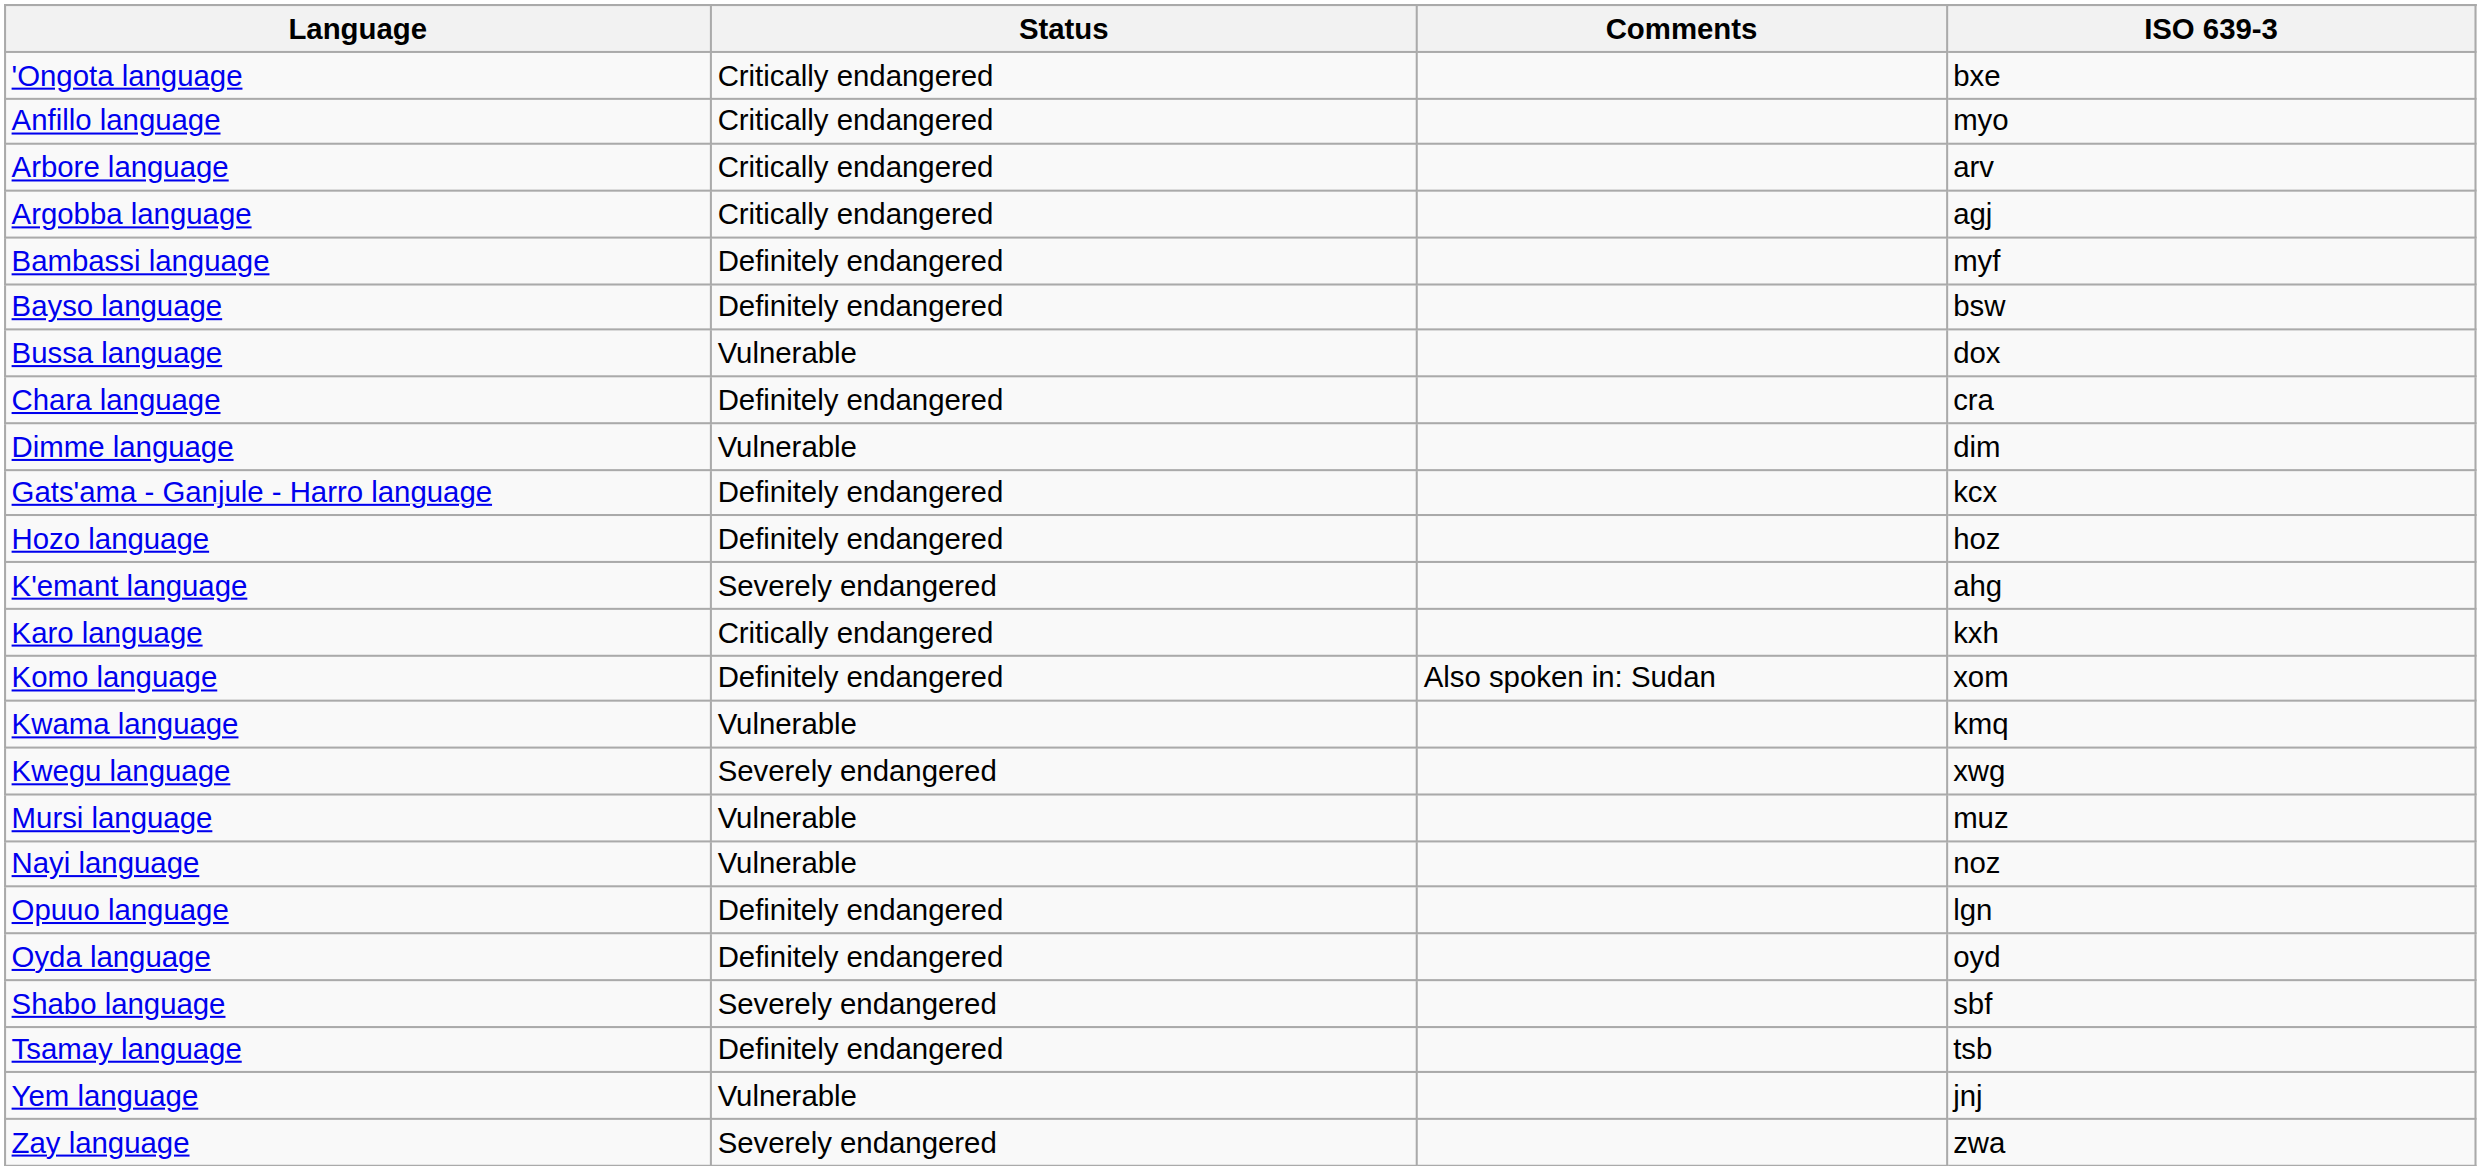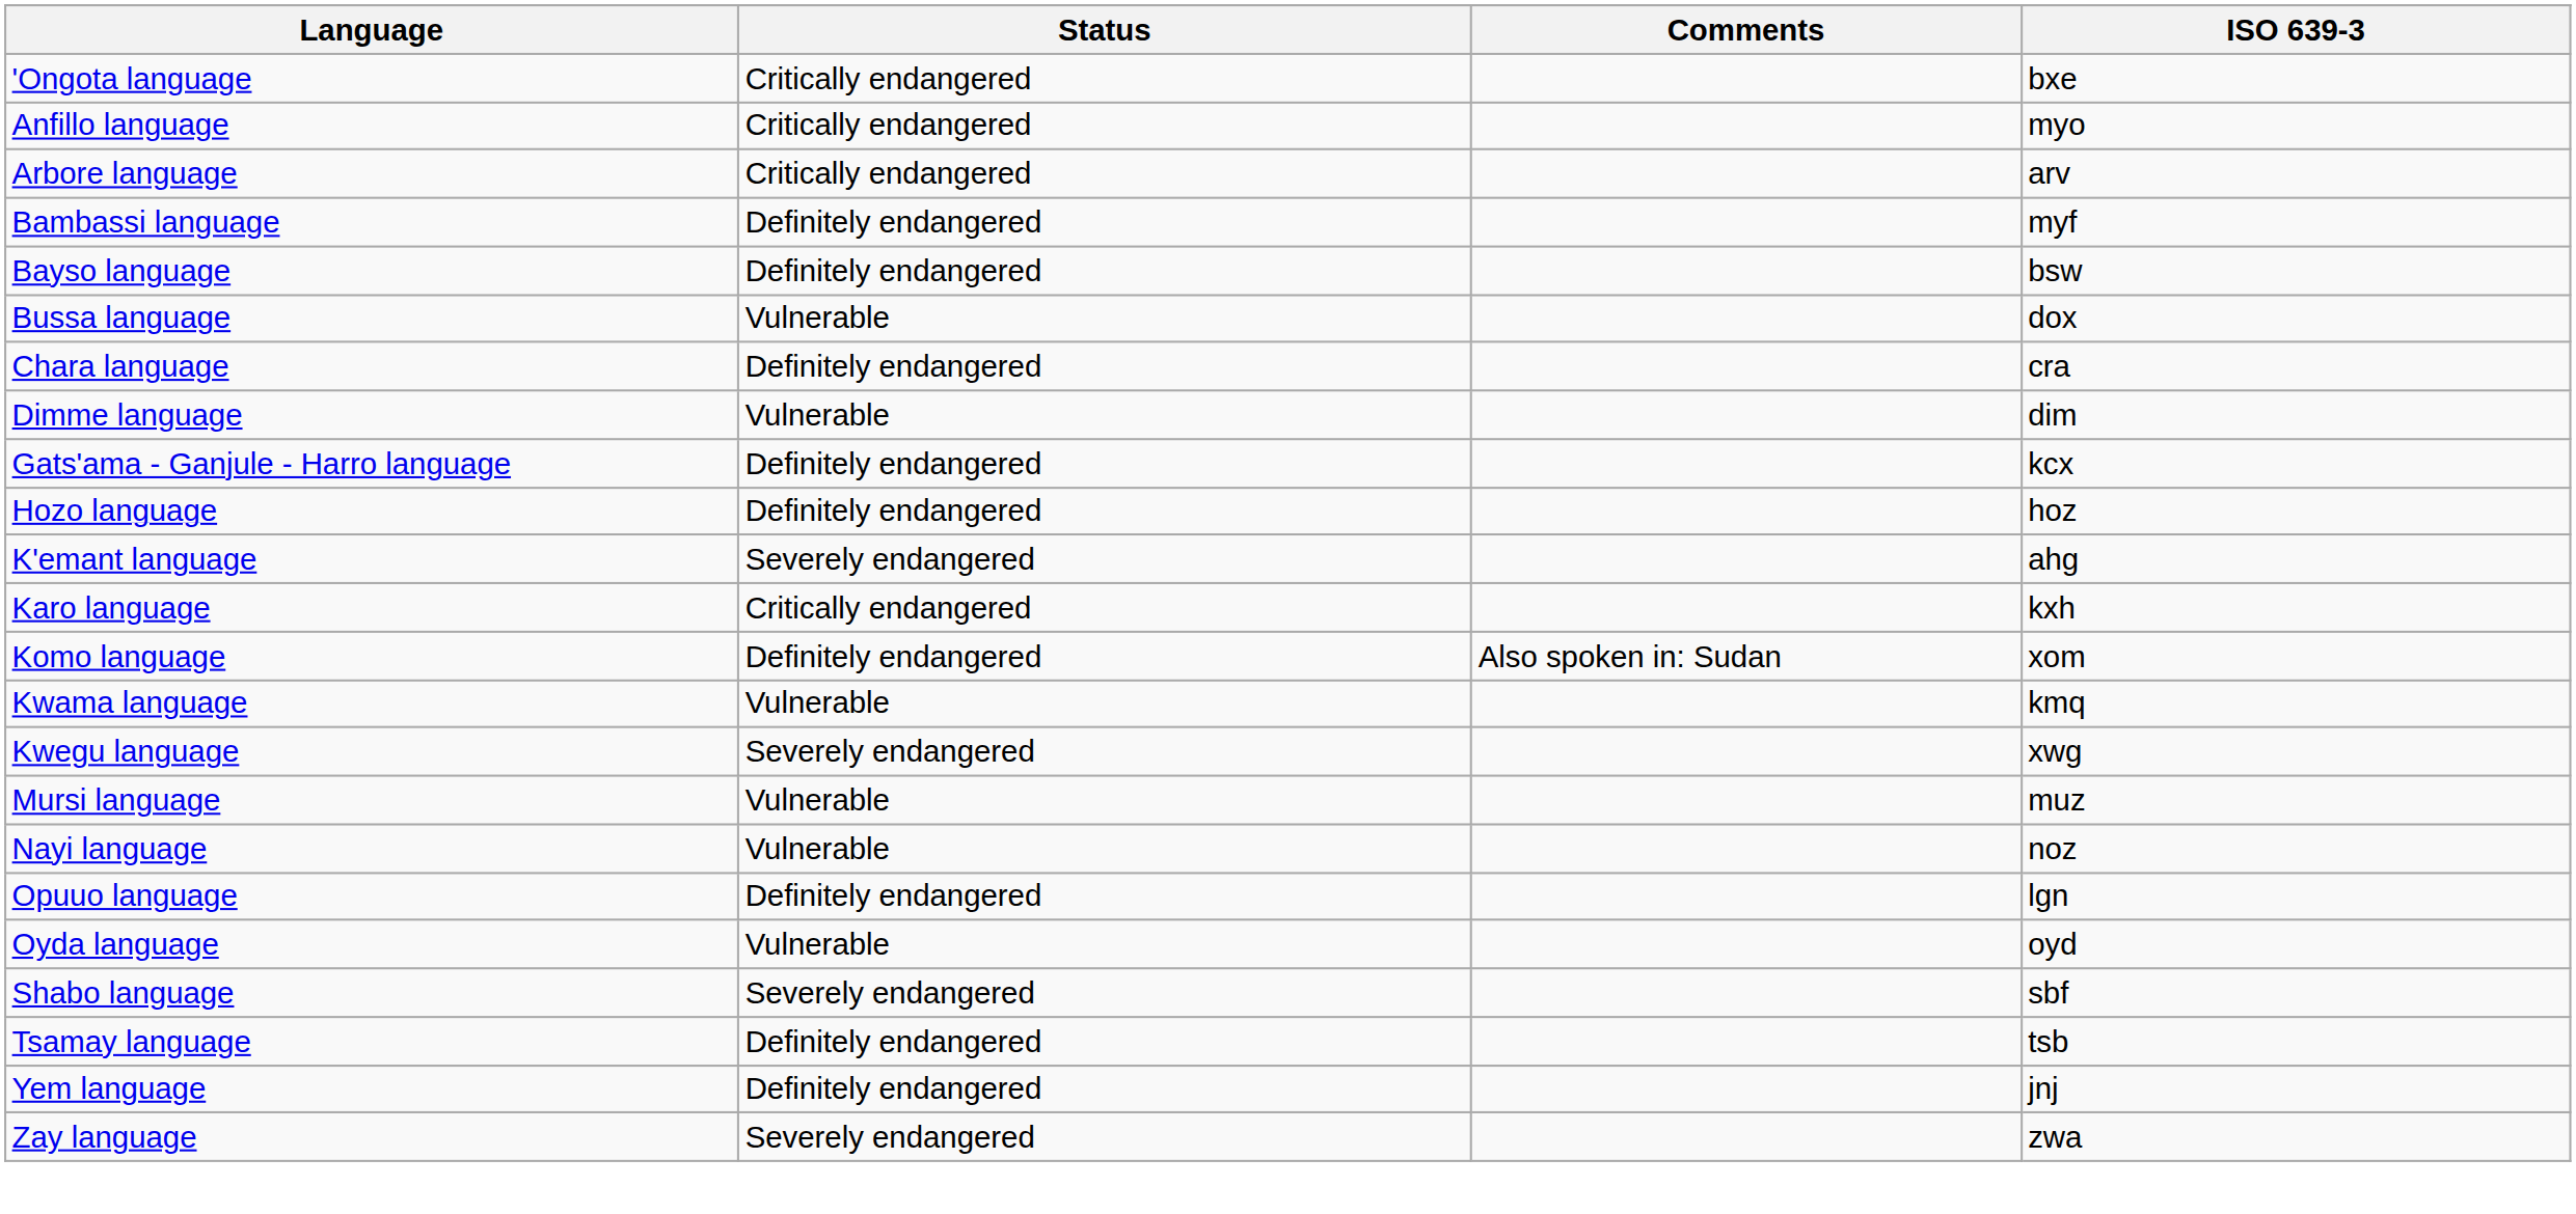- row: Argobba language | Critically endangered | agj
Oyda language | Status: Definitely endangered -> Vulnerable
Yem language | Status: Vulnerable -> Definitely endangered
